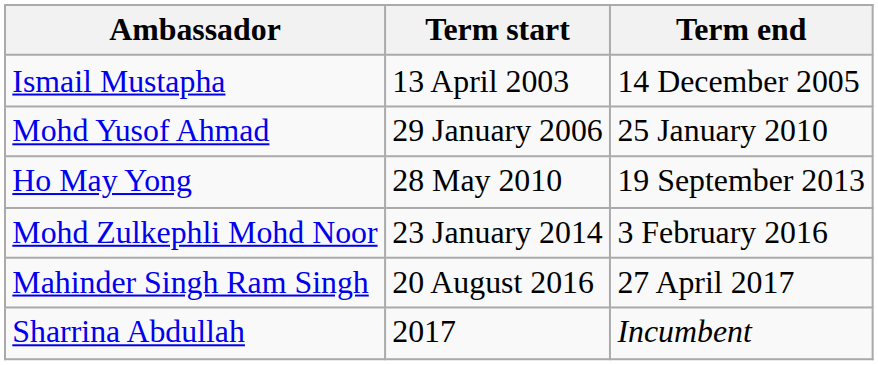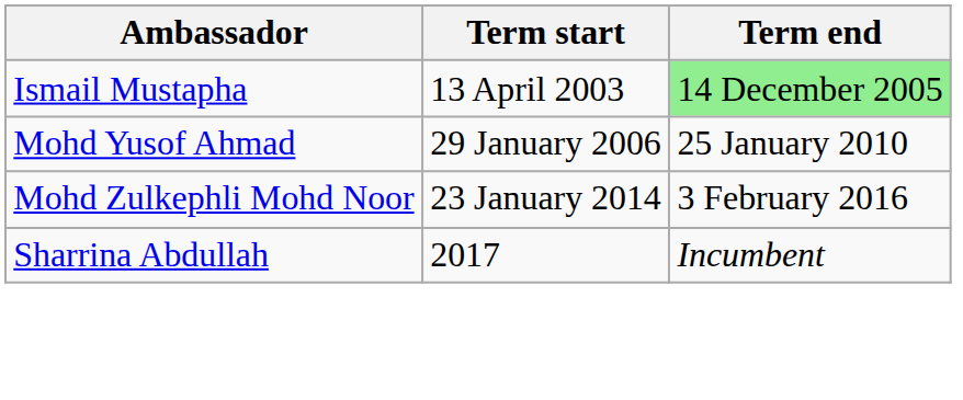Ismail Mustapha | Term end: no background -> lightgreen background
- row: Ho May Yong | 28 May 2010 | 19 September 2013
- row: Mahinder Singh Ram Singh | 20 August 2016 | 27 April 2017
